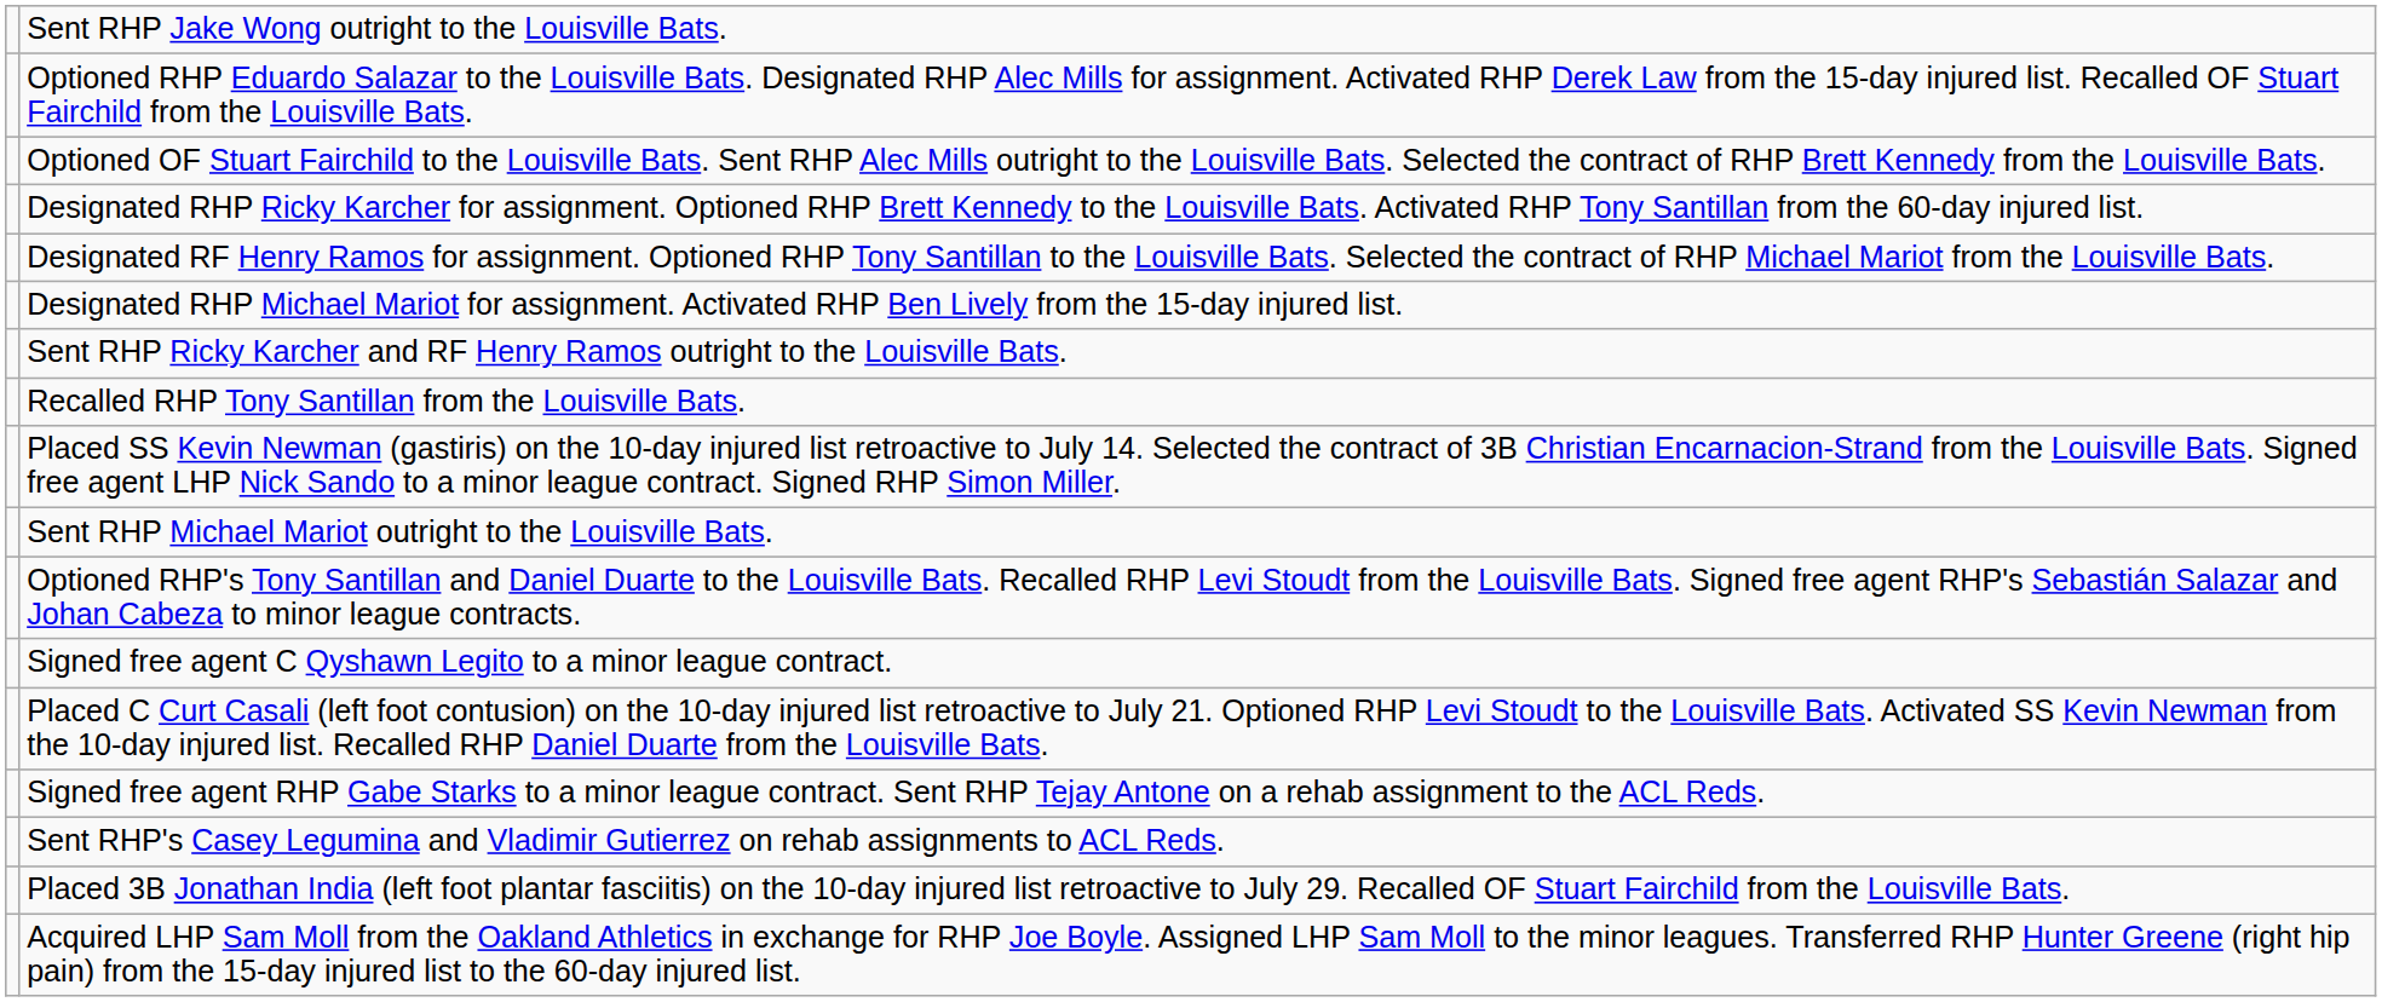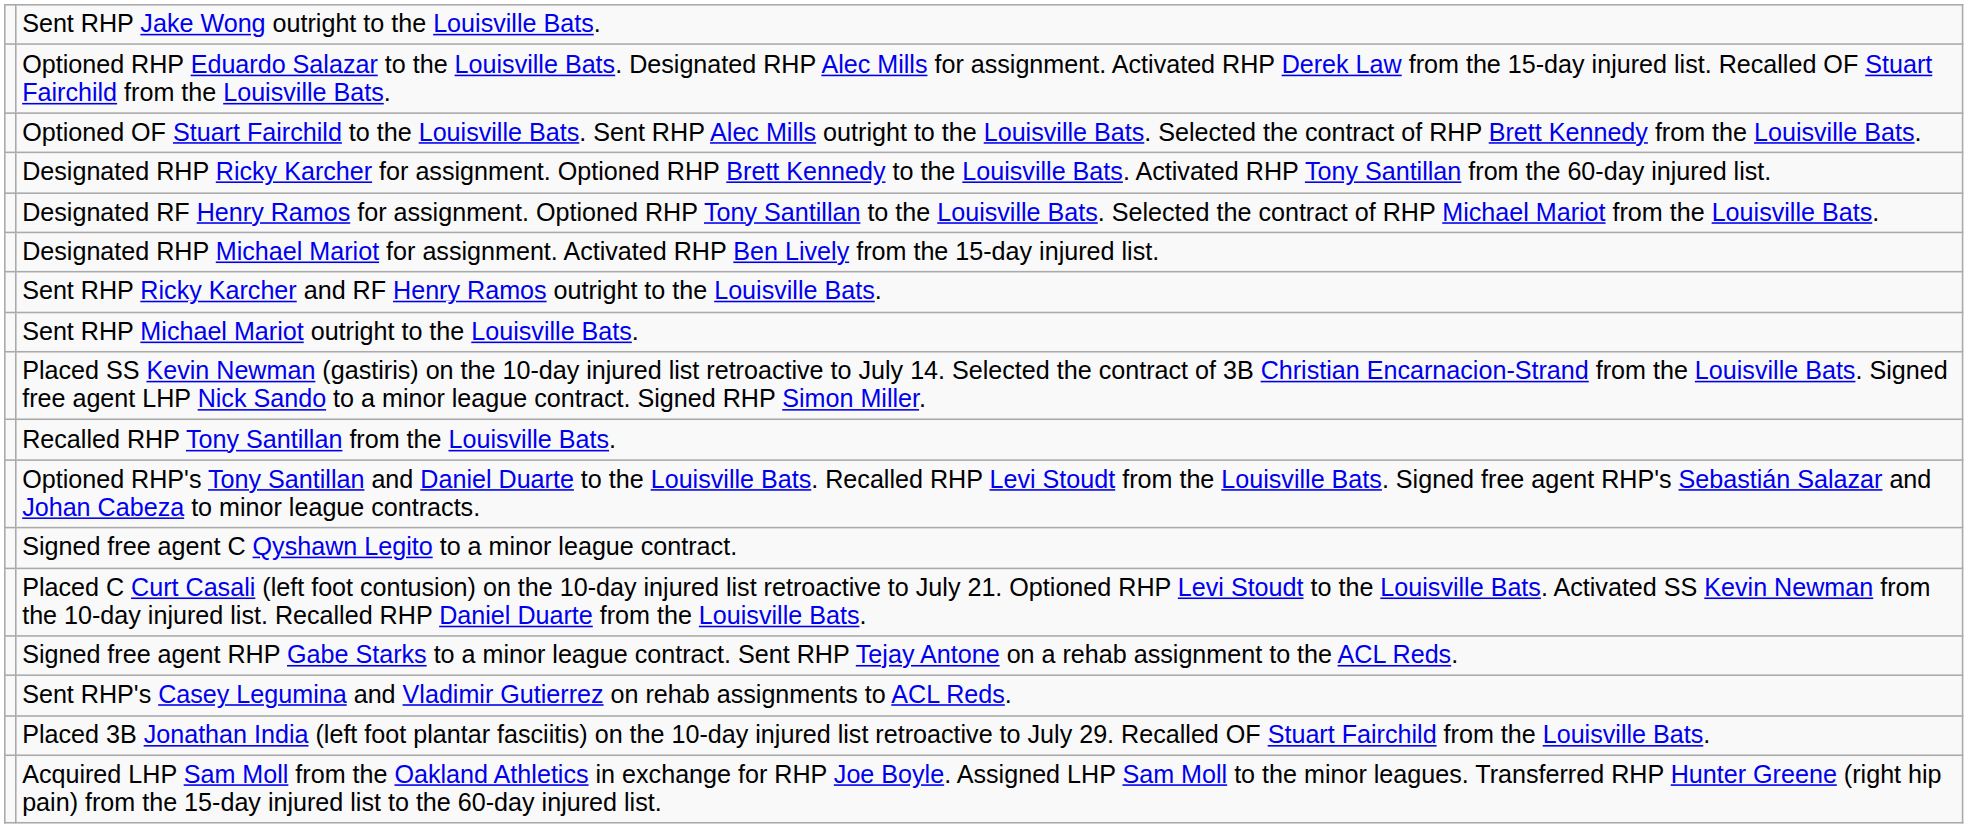rows swapped: Sent RHP Michael Mariot outright to the Louisville Bats. <-> Recalled RHP Tony Santillan from the Louisville Bats.
